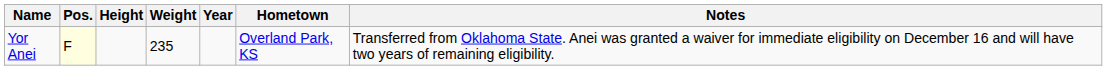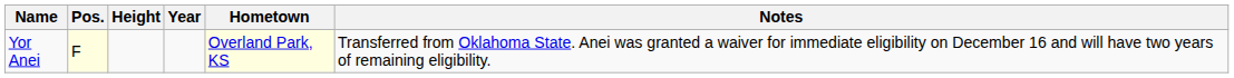- column: Weight | 235
Yor Anei | Hometown: no background -> lightyellow background
